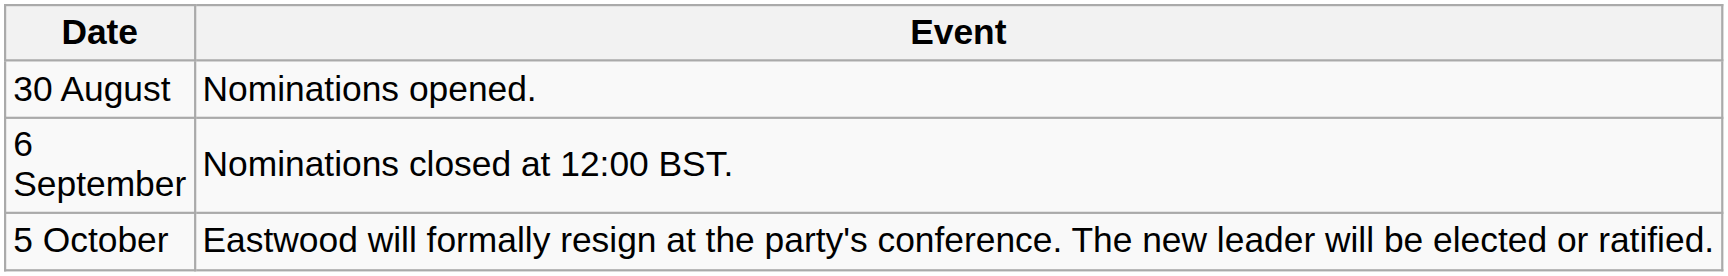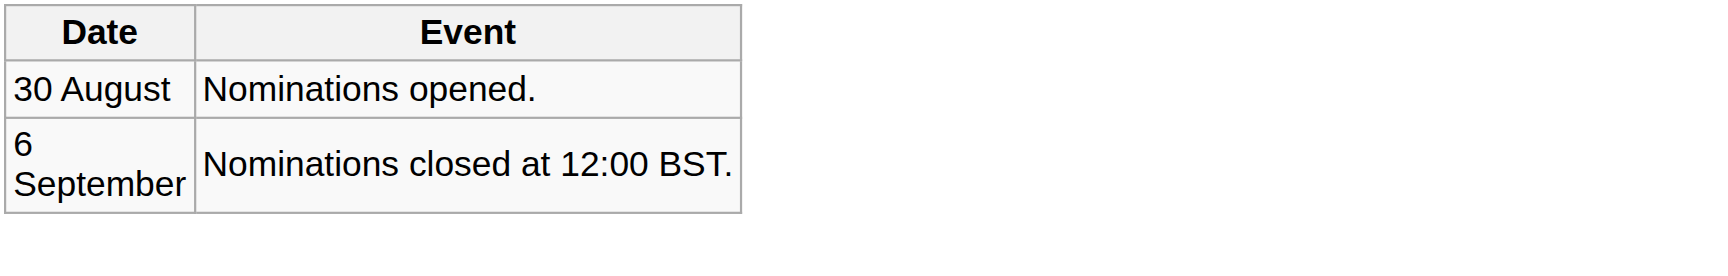- row: 5 October | Eastwood will formally resign at the party's conference. The new leader will be elected or ratified.
